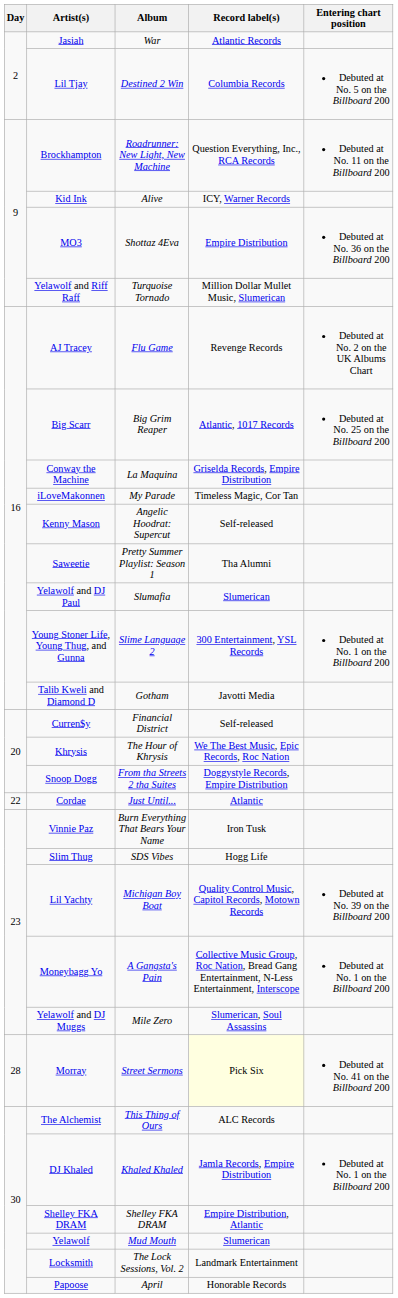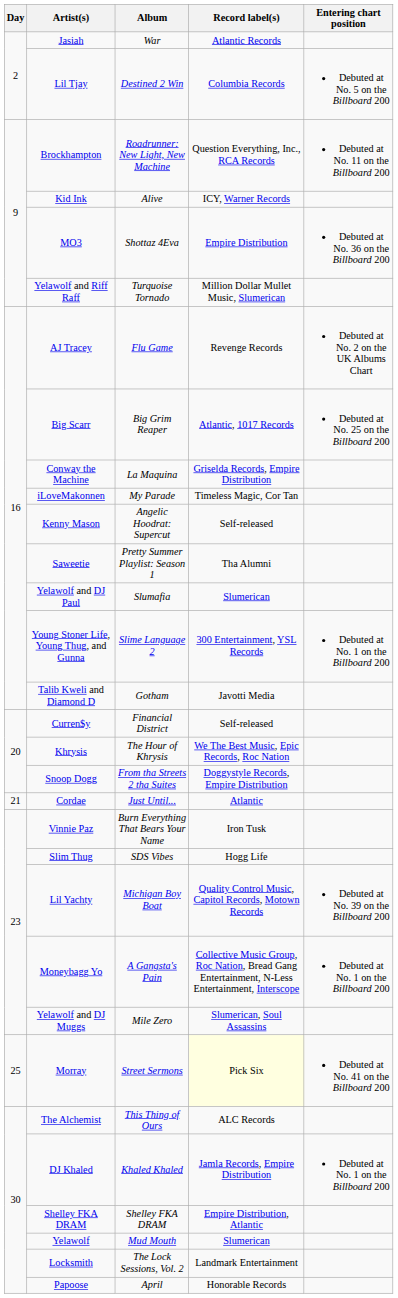Cordae | Day: 22 -> 21
Morray | Day: 28 -> 25
